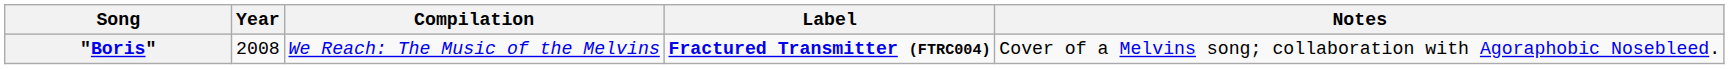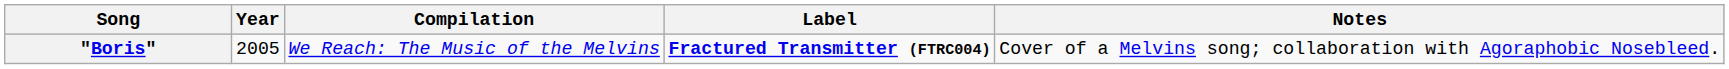"Boris" | Year: 2008 -> 2005
